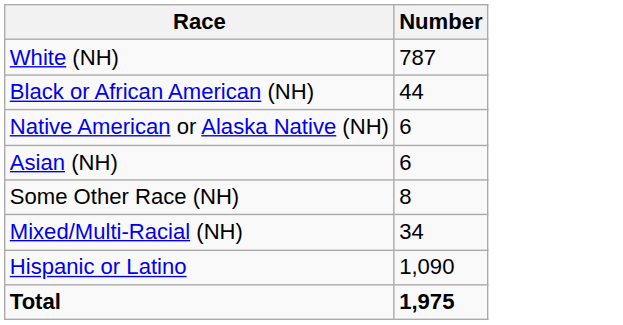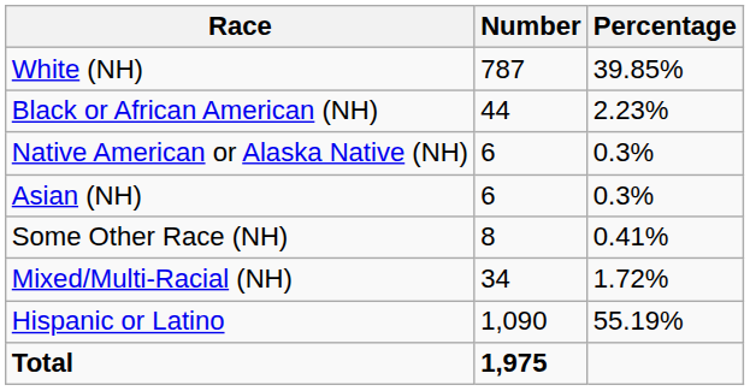+ column: Percentage | 39.85% | 2.23% | 0.3% | 0.3% | 0.41% | 1.72% | 55.19%
